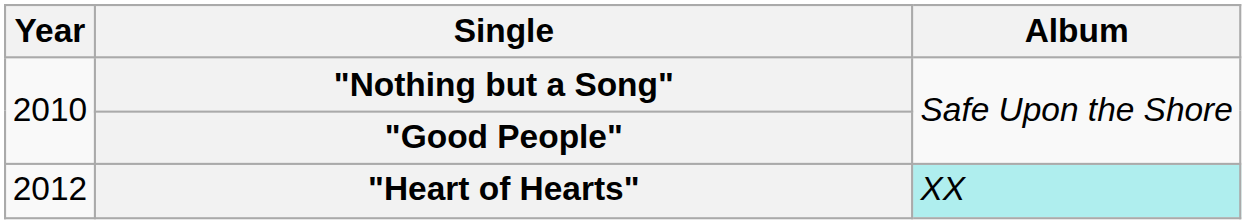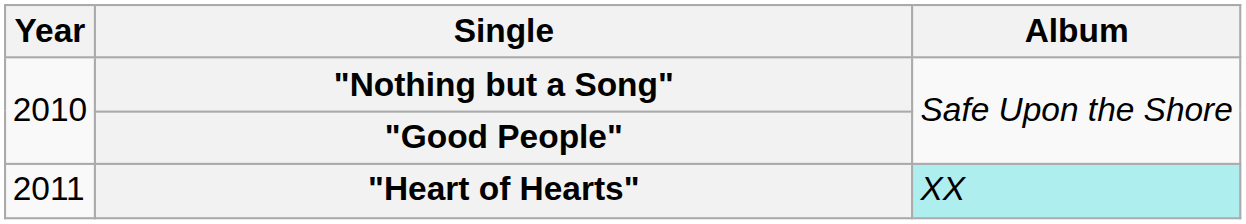"Heart of Hearts" | Year: 2012 -> 2011
